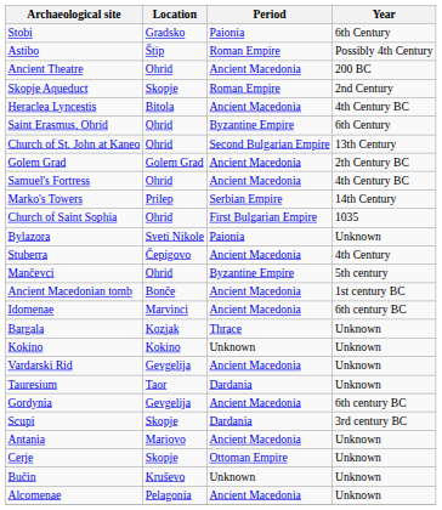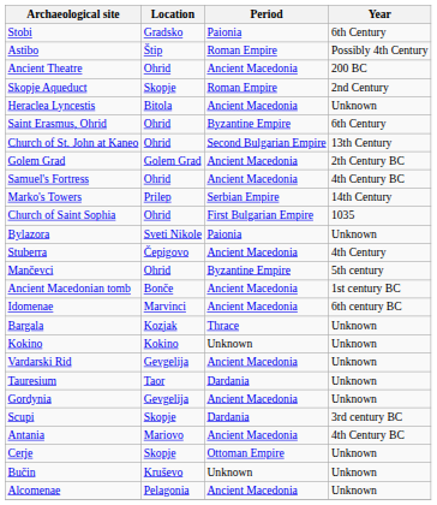Heraclea Lyncestis | Year: 4th Century BC -> Unknown
Gordynia | Year: 6th century BC -> Unknown
Antania | Year: Unknown -> 4th Century BC
